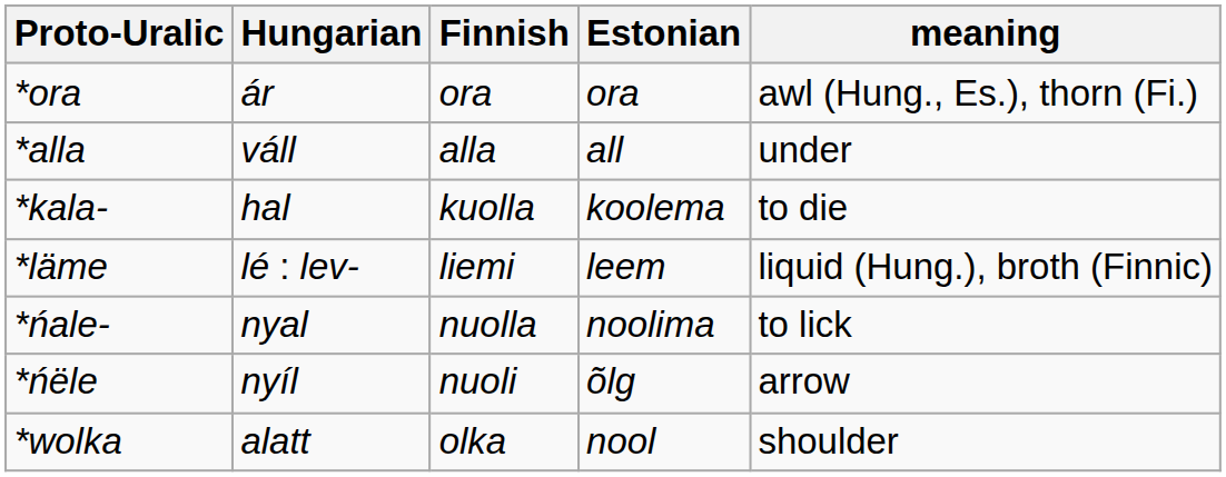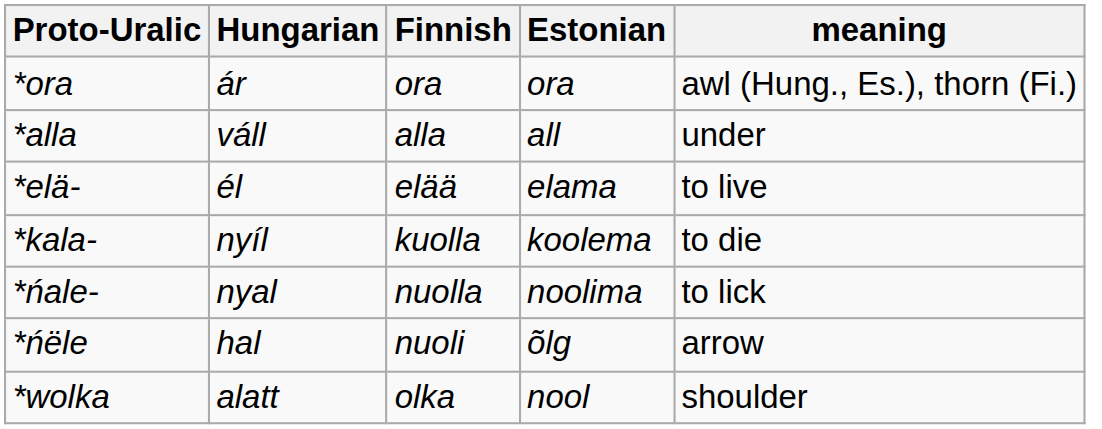+ row: *elä- | él | elää | elama | to live
*kala- | Hungarian: hal -> nyíl
- row: *läme | lé : lev- | liemi | leem | liquid (Hung.), broth (Finnic)
*ńële | Hungarian: nyíl -> hal
